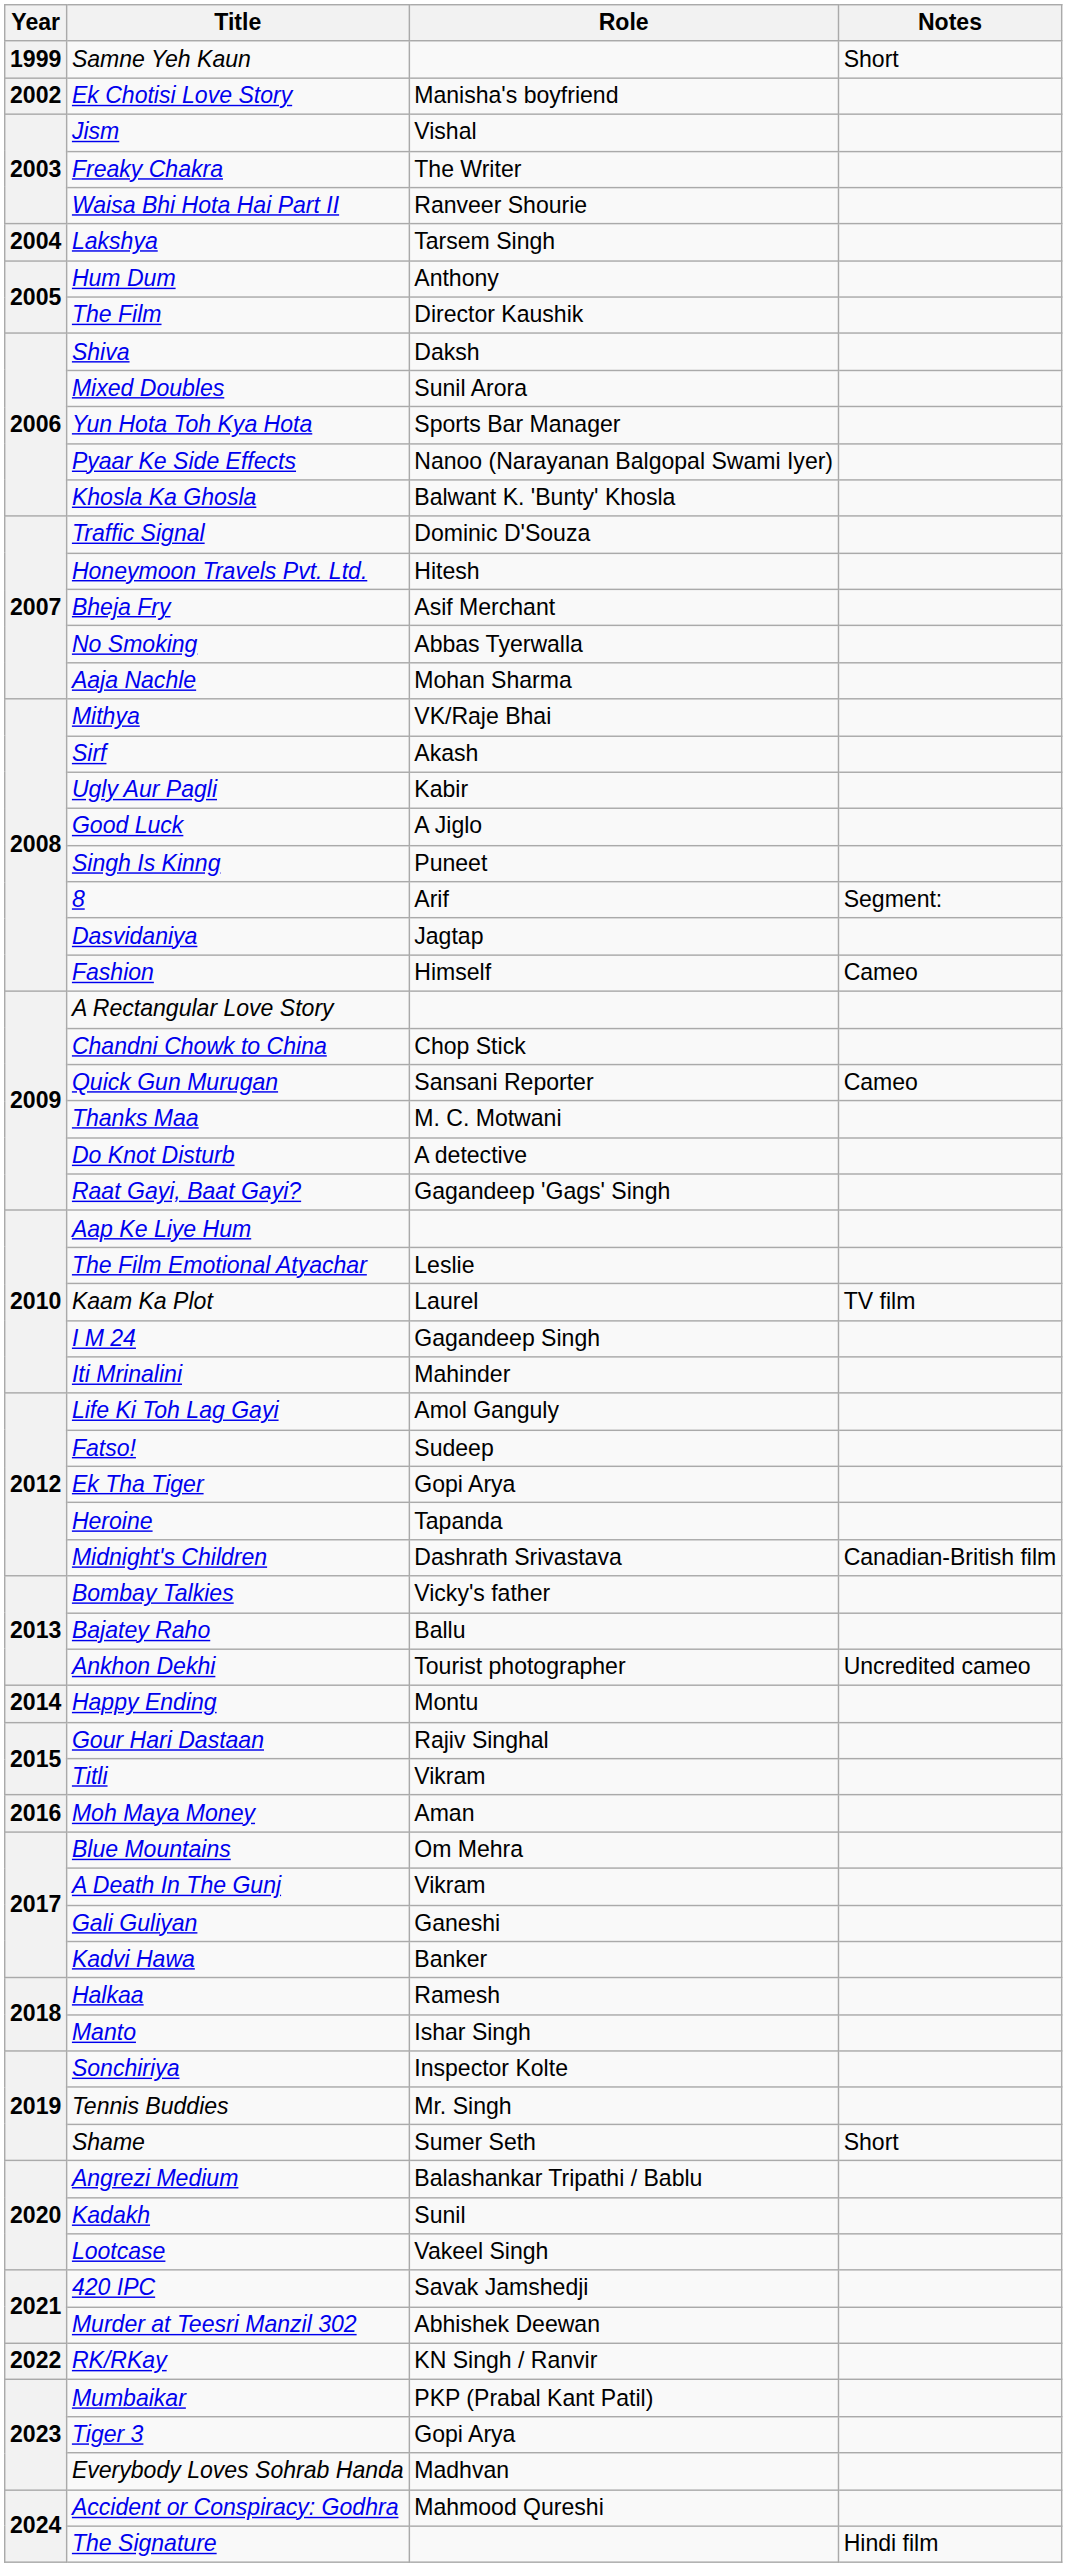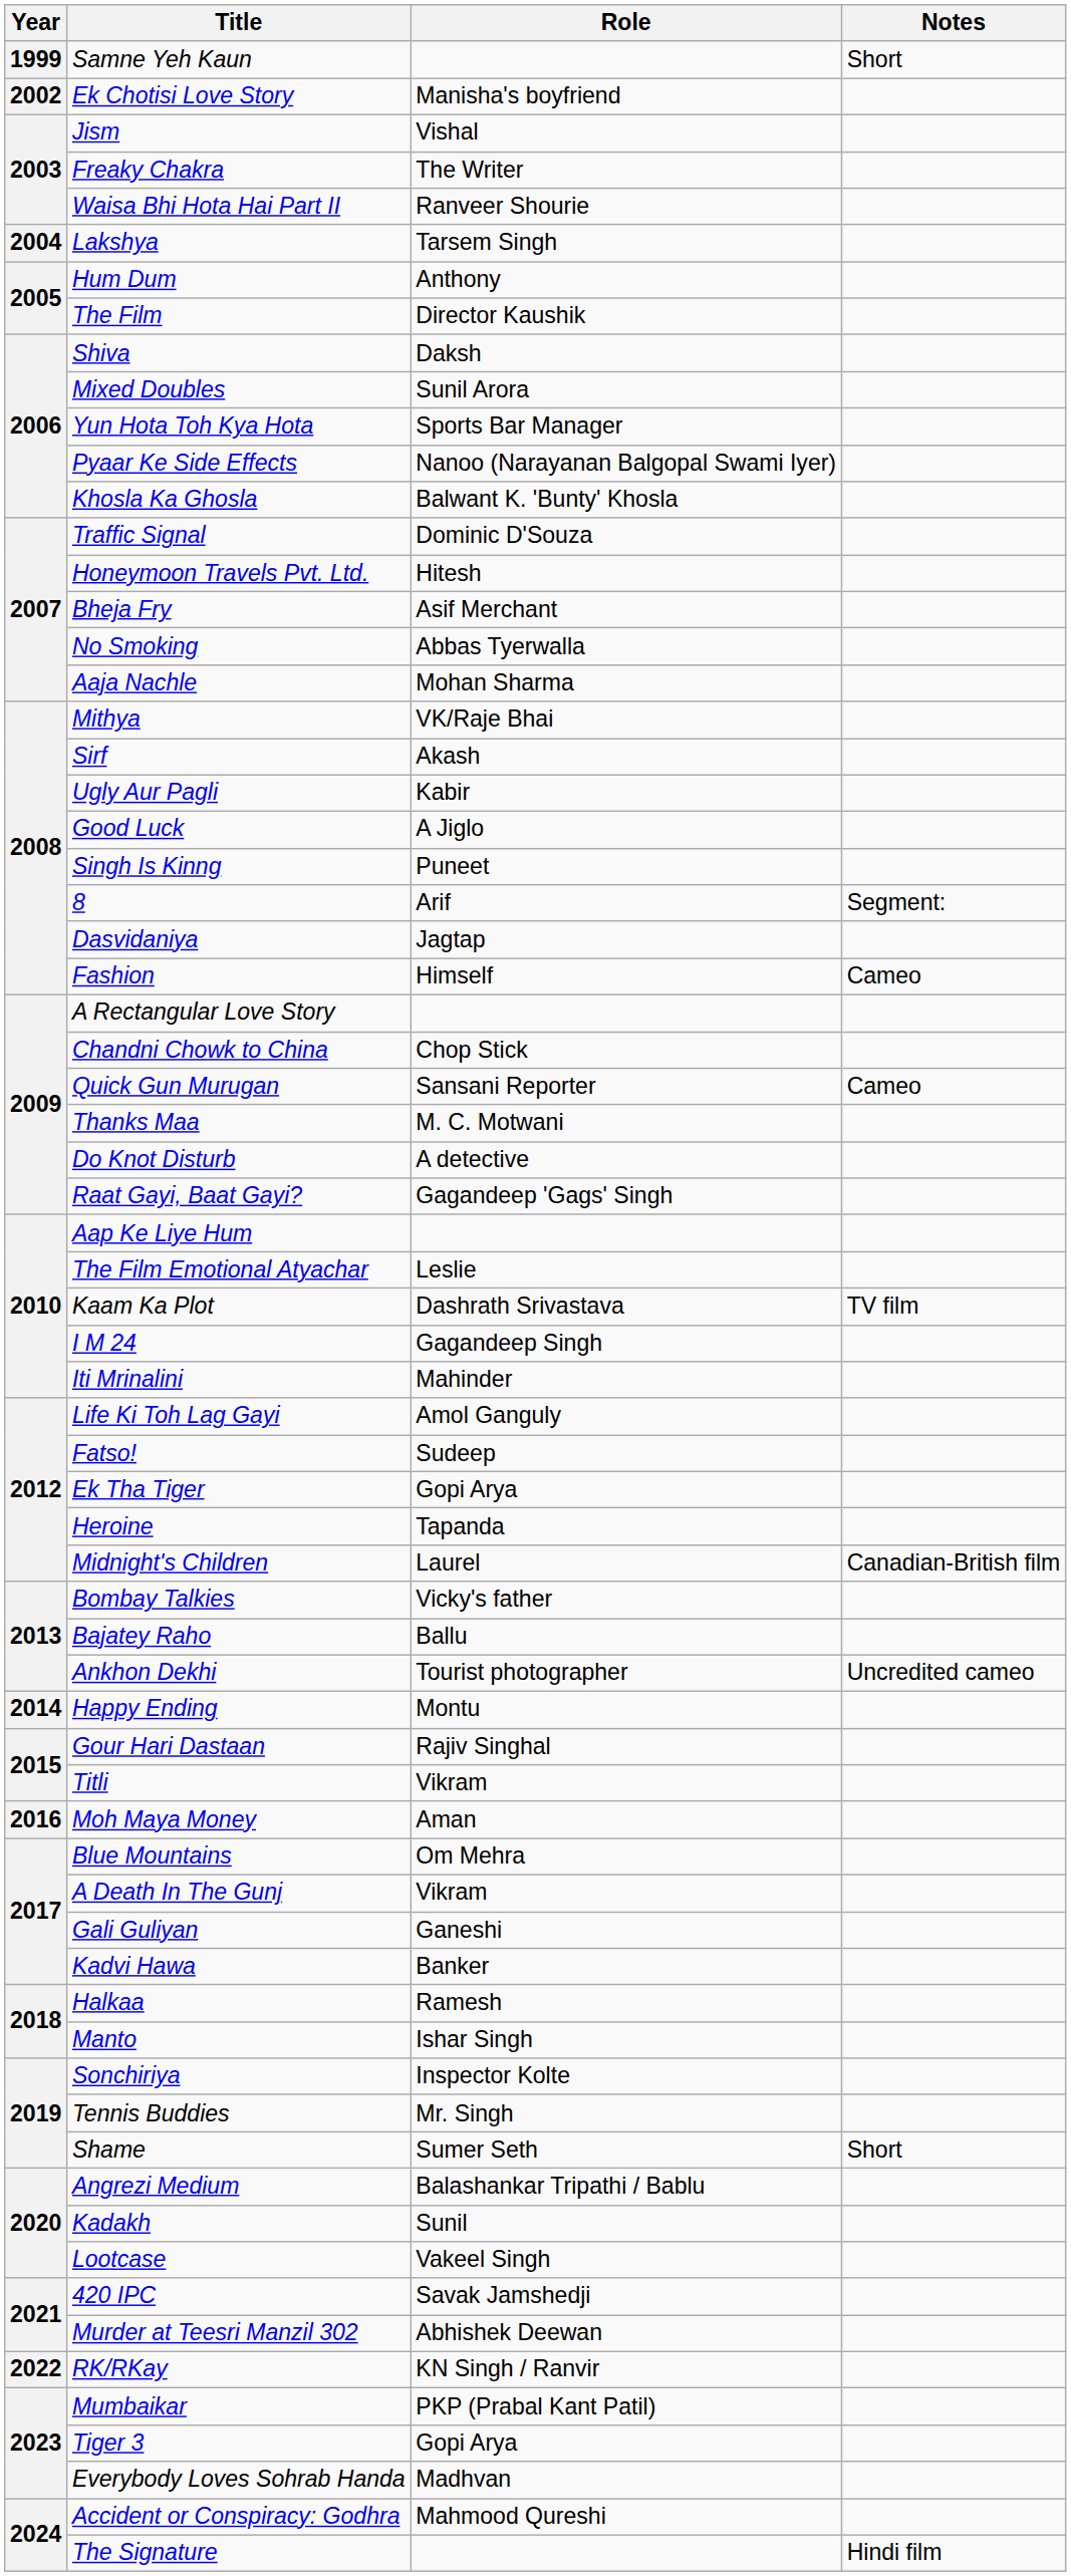Kaam Ka Plot | Role: Laurel -> Dashrath Srivastava
Midnight's Children | Role: Dashrath Srivastava -> Laurel
